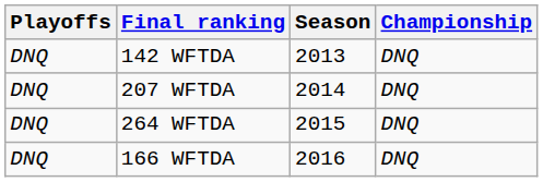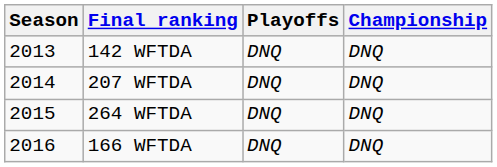columns swapped: Season <-> Playoffs
